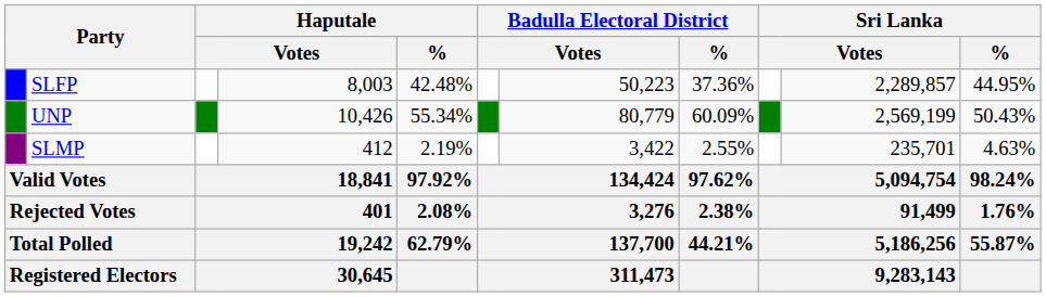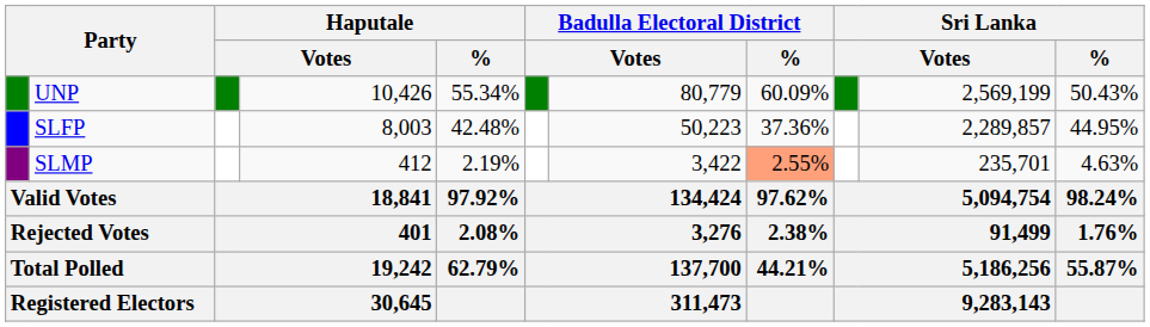rows swapped: UNP <-> SLFP
SLMP | Badulla Electoral District / %: no background -> lightsalmon background
